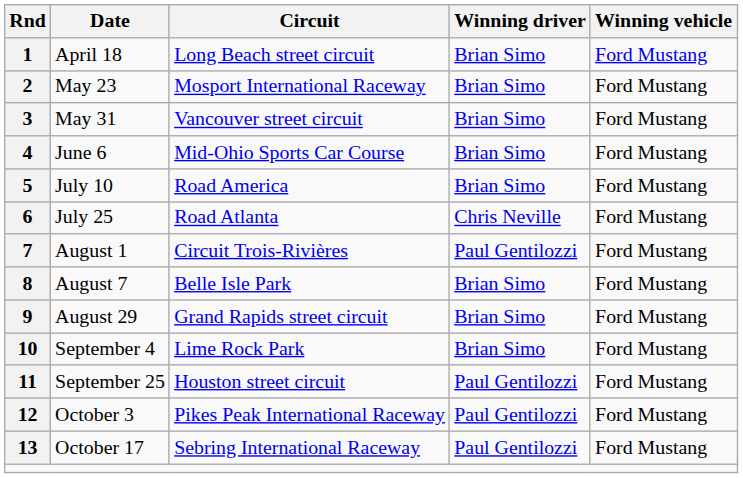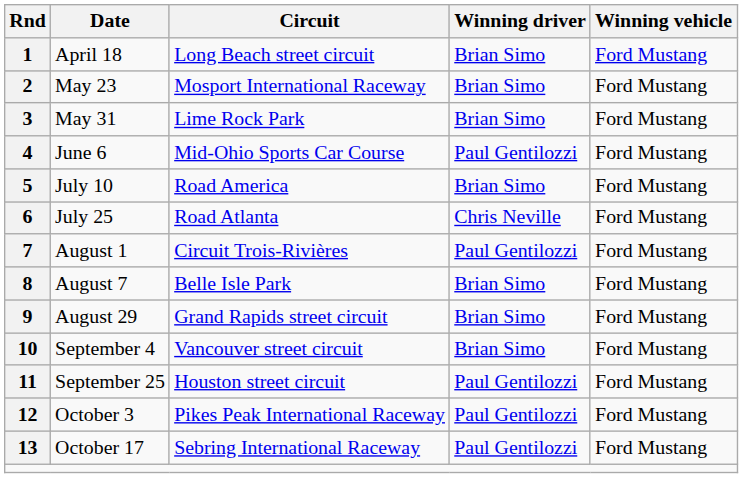3 | Circuit: Vancouver street circuit -> Lime Rock Park
4 | Winning driver: Brian Simo -> Paul Gentilozzi
10 | Circuit: Lime Rock Park -> Vancouver street circuit
